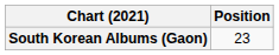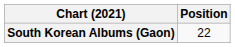South Korean Albums (Gaon) | Position: 23 -> 22
